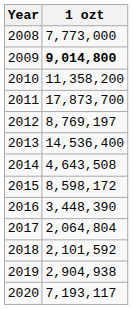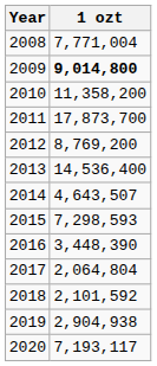2008 | 1 ozt: 7,773,000 -> 7,771,004
2012 | 1 ozt: 8,769,197 -> 8,769,200
2014 | 1 ozt: 4,643,508 -> 4,643,507
2015 | 1 ozt: 8,598,172 -> 7,298,593
